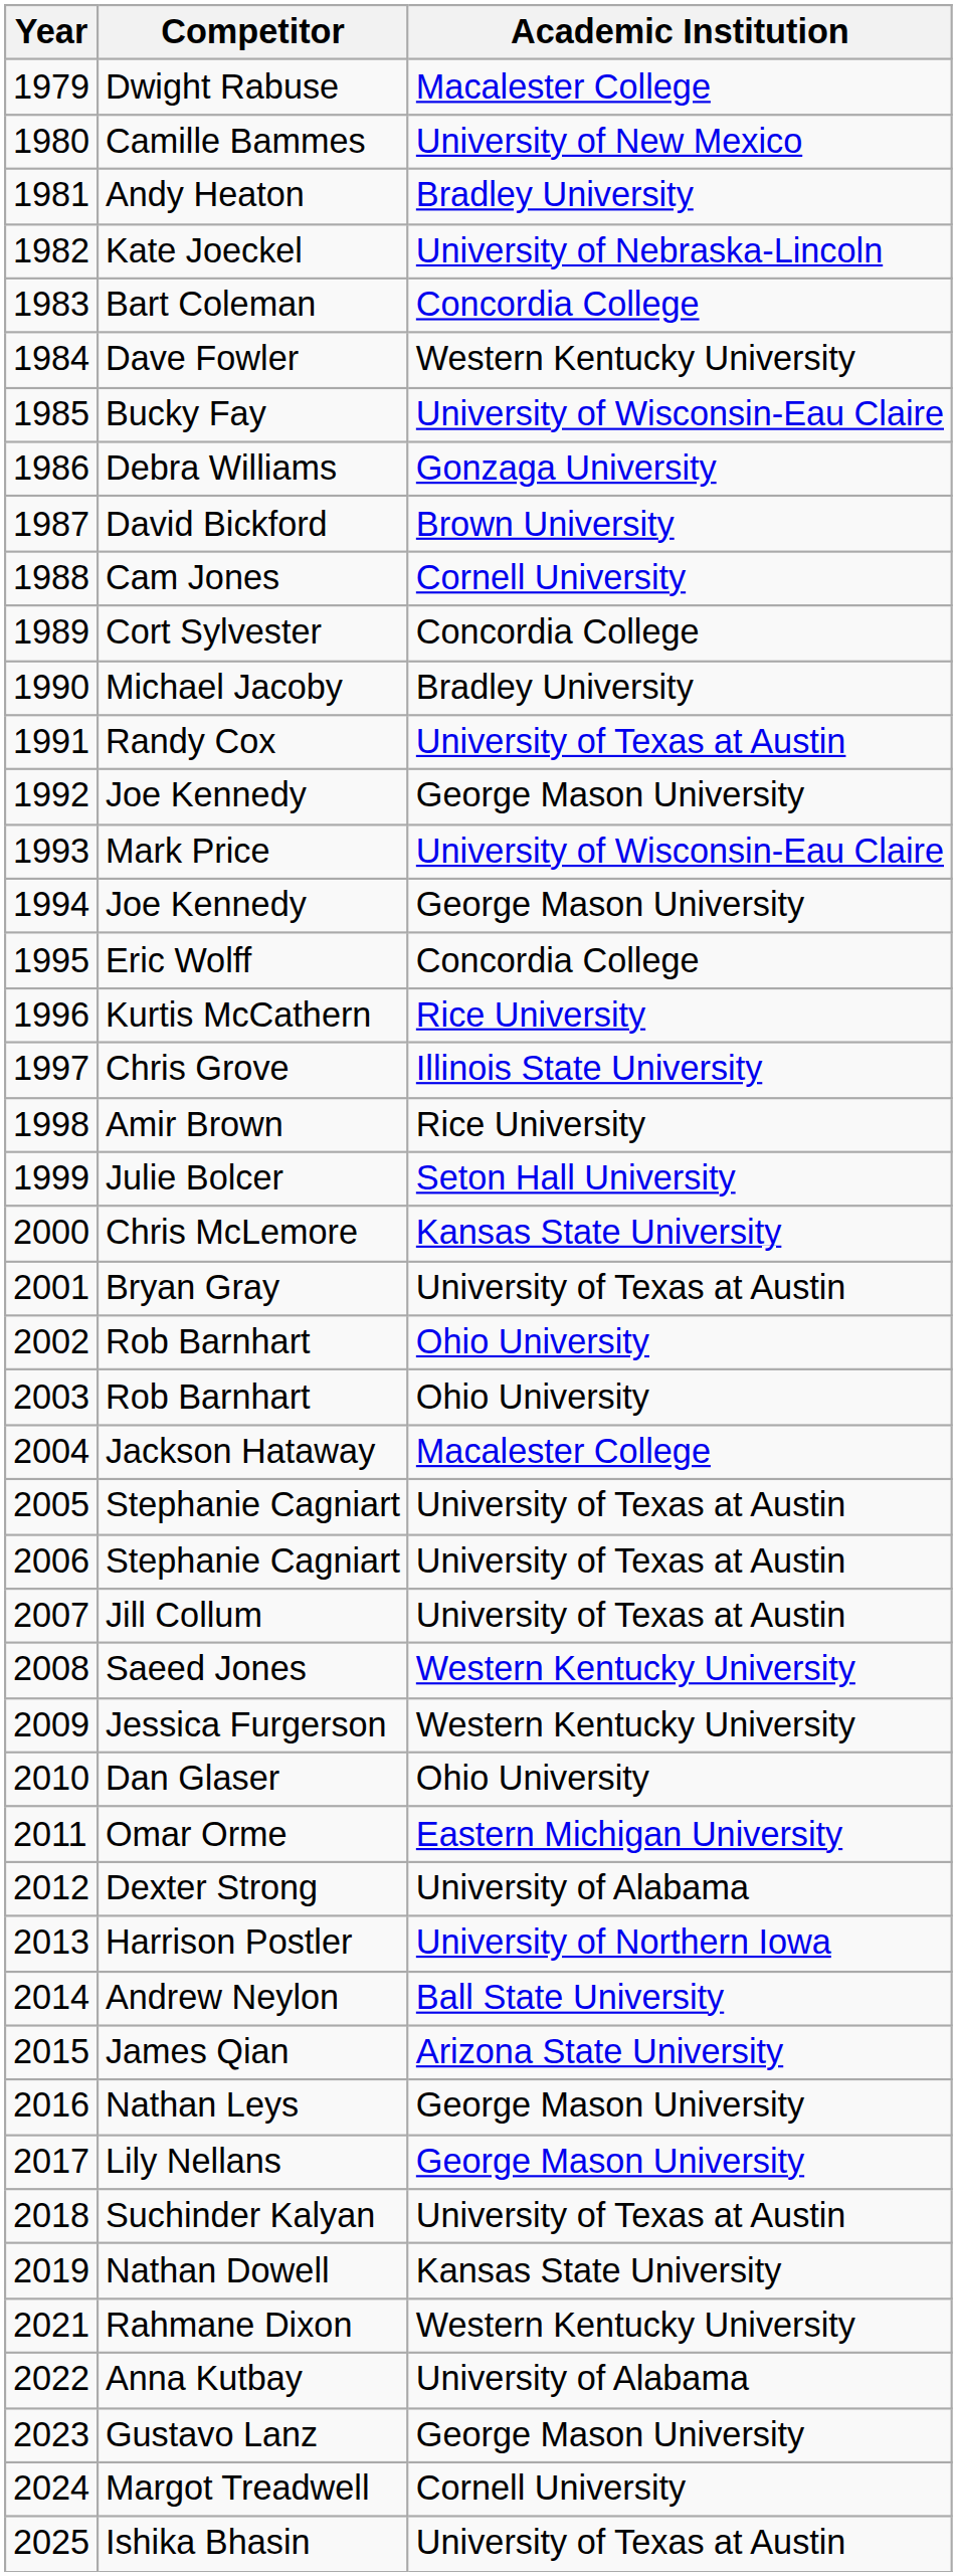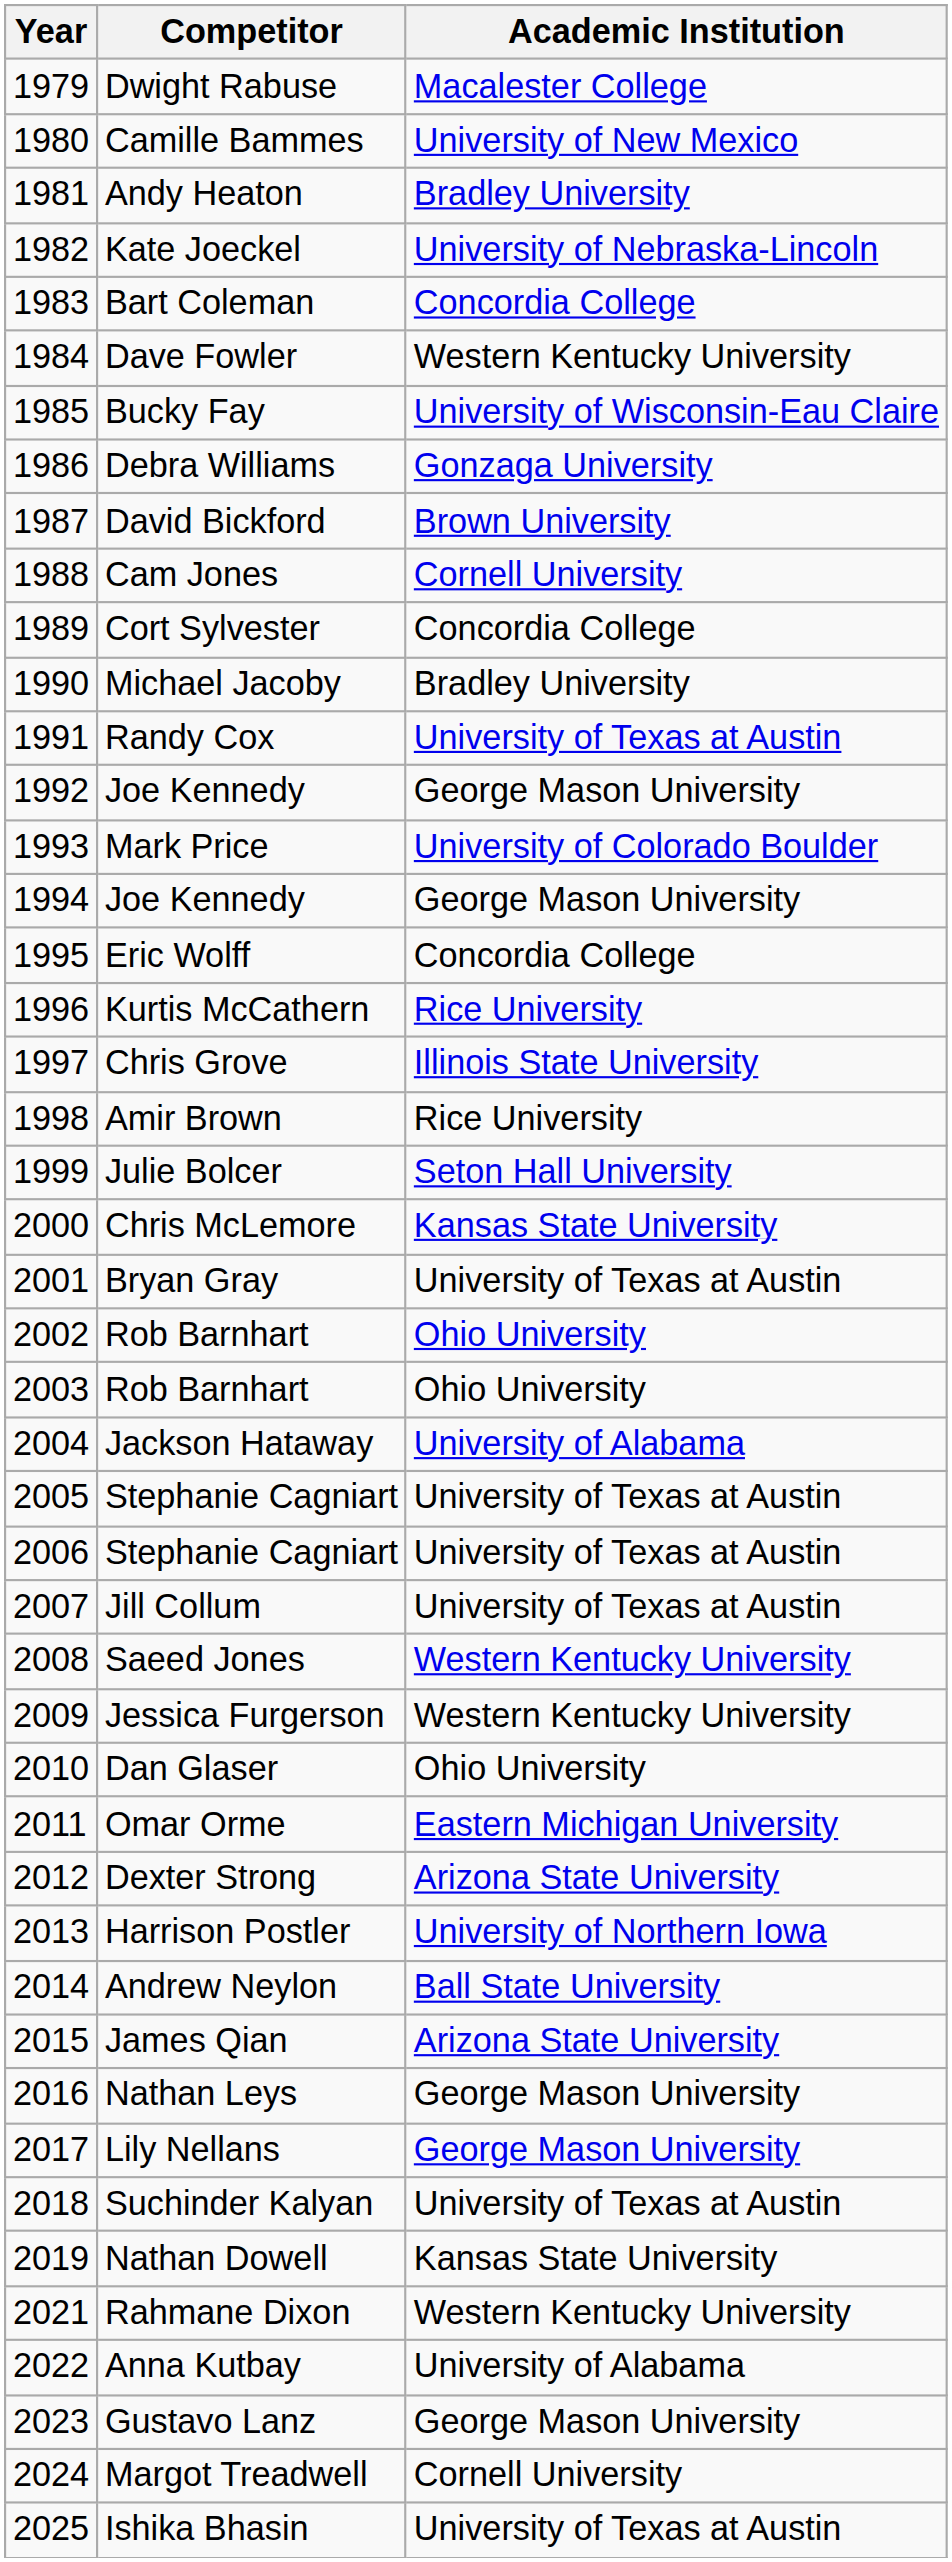Mark Price | Academic Institution: University of Wisconsin-Eau Claire -> University of Colorado Boulder
Jackson Hataway | Academic Institution: Macalester College -> University of Alabama
Dexter Strong | Academic Institution: University of Alabama -> Arizona State University
